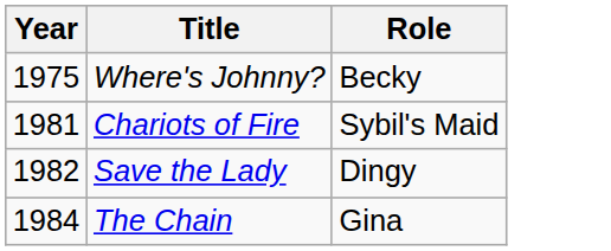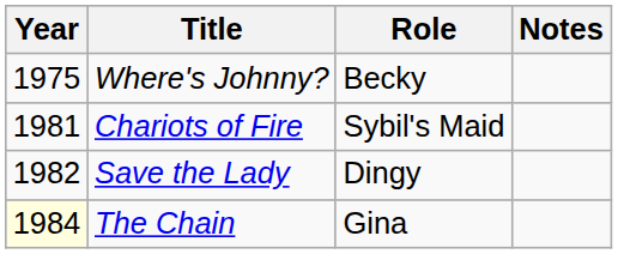+ column: Notes
The Chain | Year: no background -> lightyellow background
